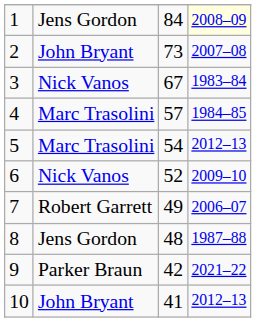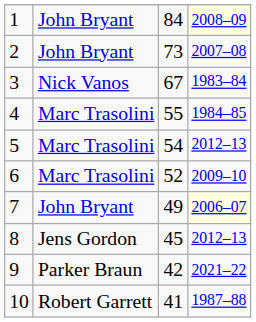1 | column 2: Jens Gordon -> John Bryant
4 | column 3: 57 -> 55
6 | column 2: Nick Vanos -> Marc Trasolini
7 | column 2: Robert Garrett -> John Bryant
7 | column 4: no background -> lightyellow background
8 | column 3: 48 -> 45
8 | column 4: 1987–88 -> 2012–13
10 | column 2: John Bryant -> Robert Garrett
10 | column 4: 2012–13 -> 1987–88
